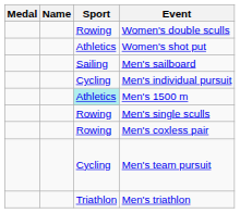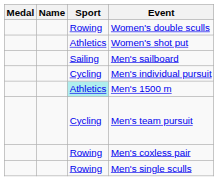rows swapped: Men's single sculls <-> Men's team pursuit
- row: Triathlon | Men's triathlon
